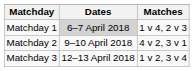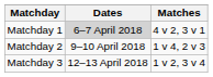Matchday 1 | Matches: 1 v 4, 2 v 3 -> 4 v 2, 3 v 1
Matchday 2 | Matches: 4 v 2, 3 v 1 -> 1 v 4, 2 v 3
